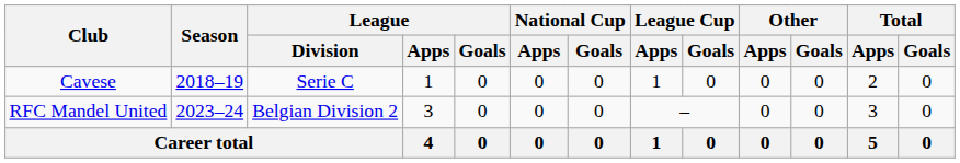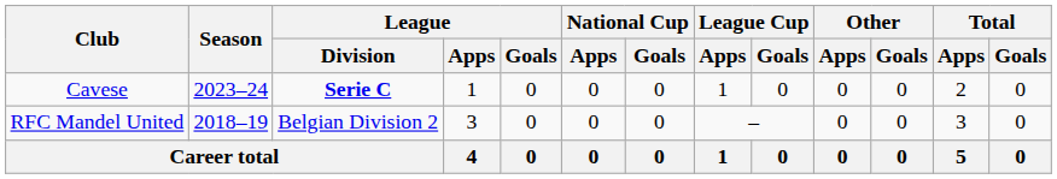Cavese | Season: 2018–19 -> 2023–24
Cavese | League / Division: normal -> bold
RFC Mandel United | Season: 2023–24 -> 2018–19
